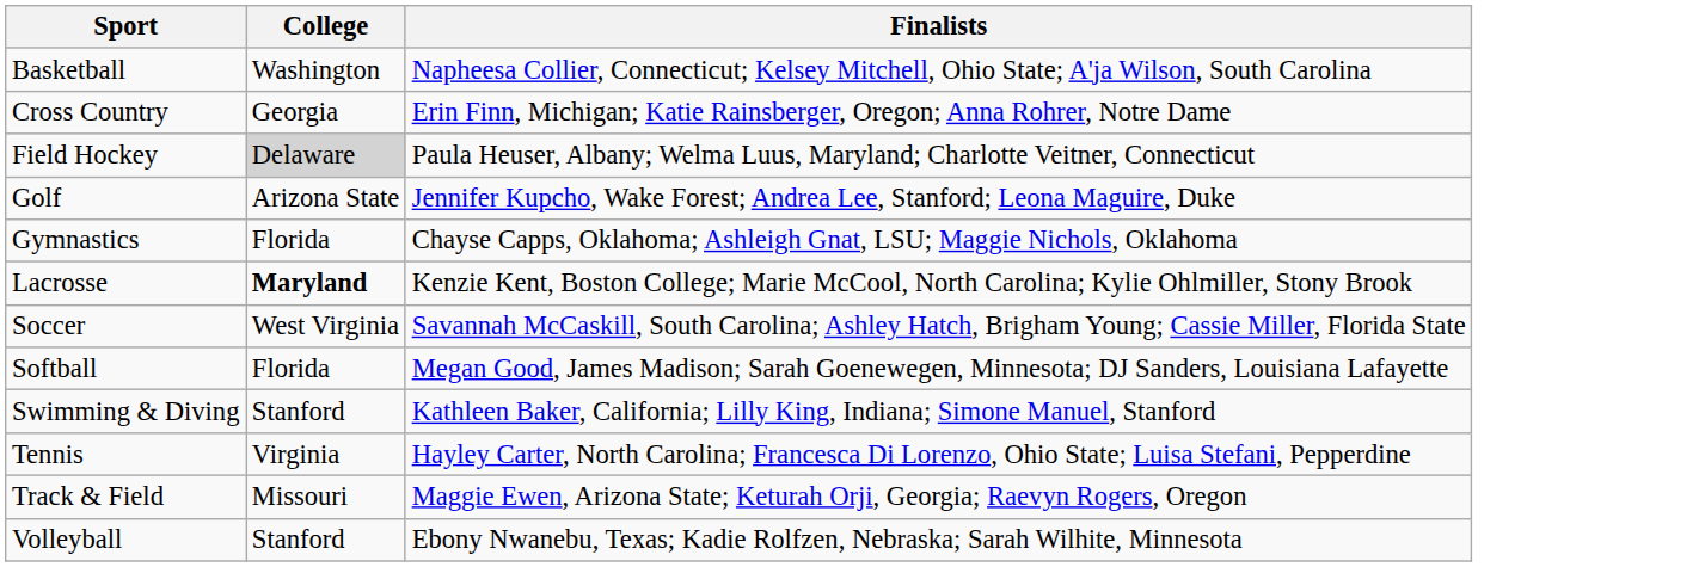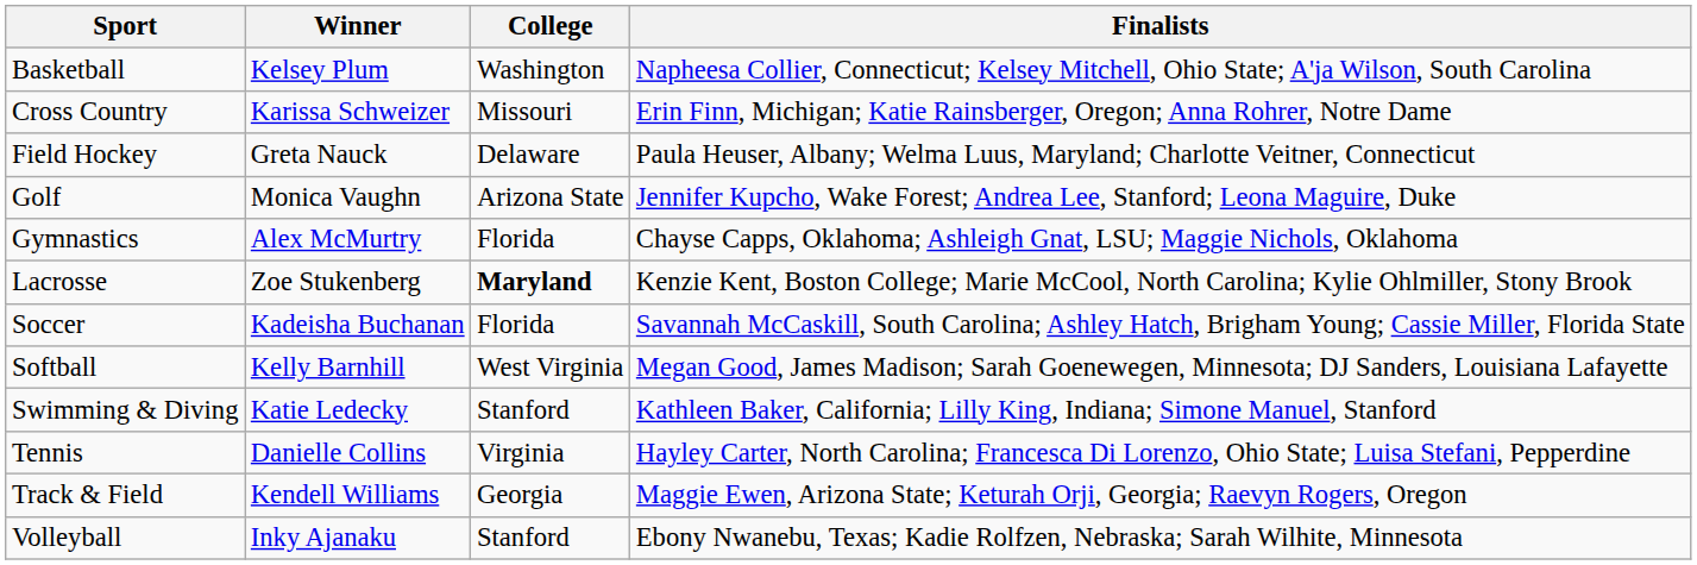+ column: Winner | Kelsey Plum | Karissa Schweizer | Greta Nauck | Monica Vaughn | Alex McMurtry | Zoe Stukenberg | Kadeisha Buchanan | Kelly Barnhill | Katie Ledecky | Danielle Collins | Kendell Williams | Inky Ajanaku
Cross Country | College: Georgia -> Missouri
Field Hockey | College: lightgrey background -> no background
Soccer | College: West Virginia -> Florida
Softball | College: Florida -> West Virginia
Track & Field | College: Missouri -> Georgia
